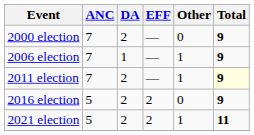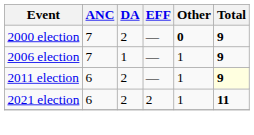2000 election | Other: normal -> bold
2011 election | ANC: 7 -> 6
- row: 2016 election | 5 | 2 | 2 | 0 | 9
2021 election | ANC: 5 -> 6
